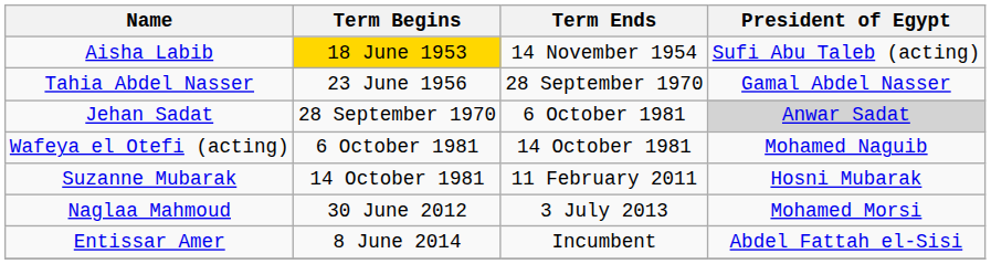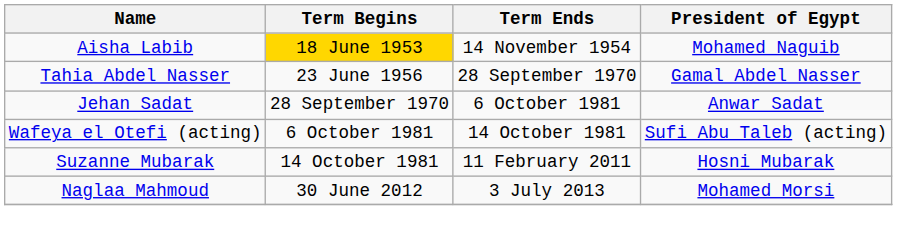Aisha Labib | President of Egypt: Sufi Abu Taleb (acting) -> Mohamed Naguib
Jehan Sadat | President of Egypt: lightgrey background -> no background
Wafeya el Otefi (acting) | President of Egypt: Mohamed Naguib -> Sufi Abu Taleb (acting)
- row: Entissar Amer | 8 June 2014 | Incumbent | Abdel Fattah el-Sisi
